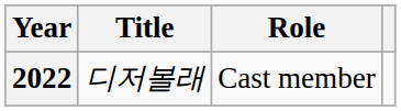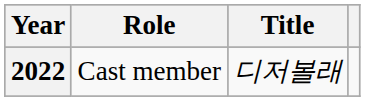columns swapped: Title <-> Role
